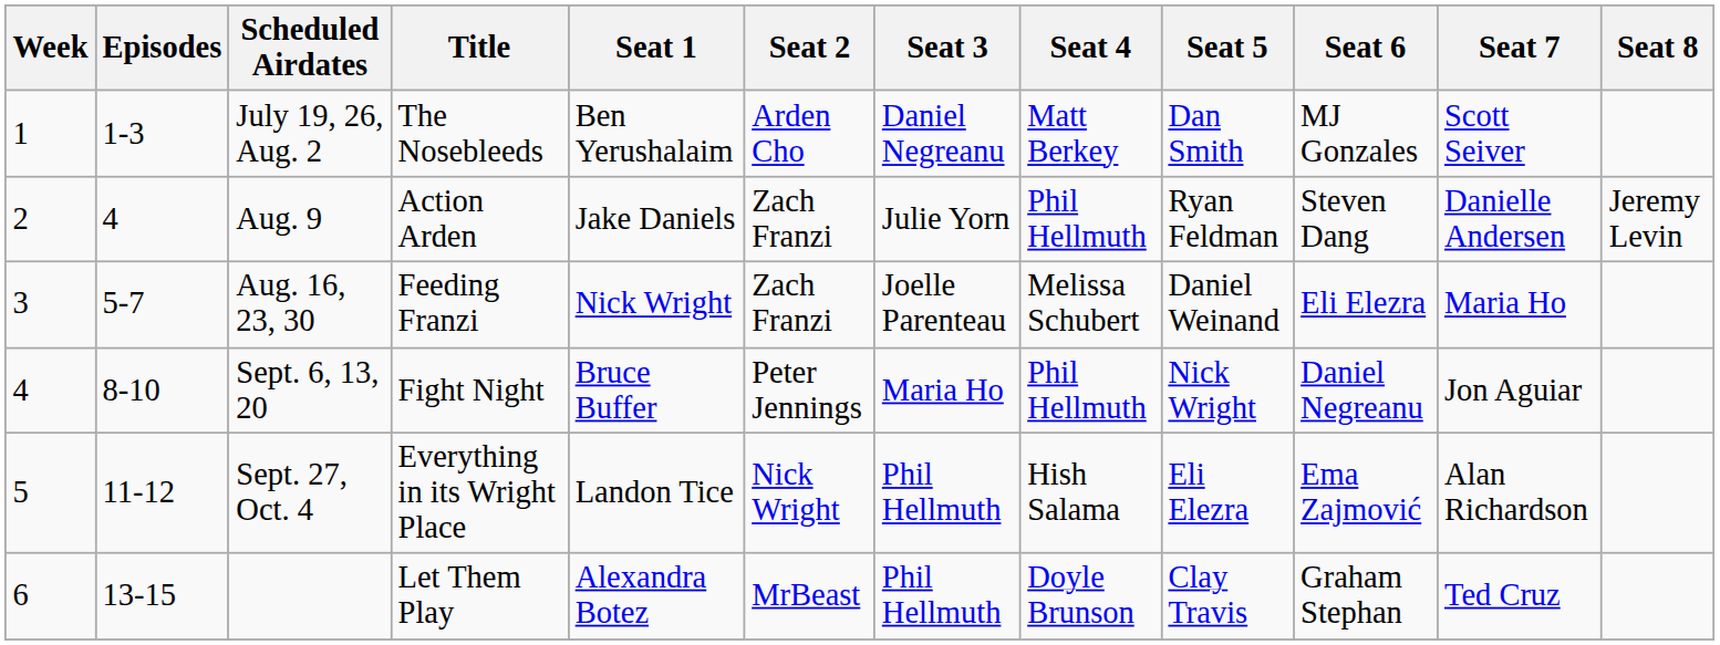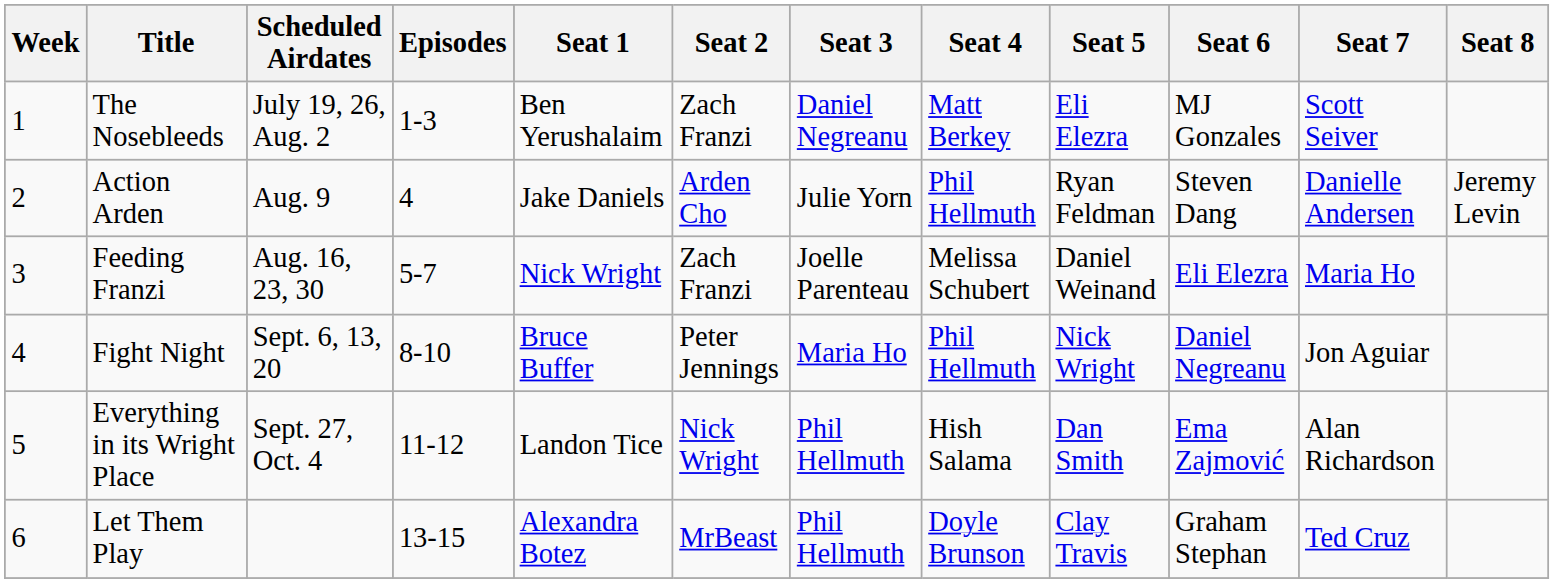columns swapped: Episodes <-> Title
July 19, 26, Aug. 2 | Seat 2: Arden Cho -> Zach Franzi
July 19, 26, Aug. 2 | Seat 5: Dan Smith -> Eli Elezra
Aug. 9 | Seat 2: Zach Franzi -> Arden Cho
Sept. 27, Oct. 4 | Seat 5: Eli Elezra -> Dan Smith
